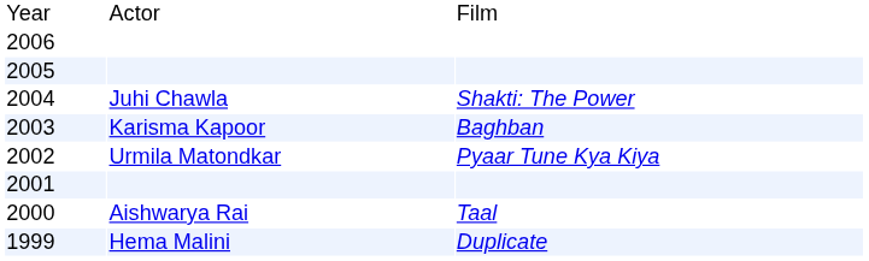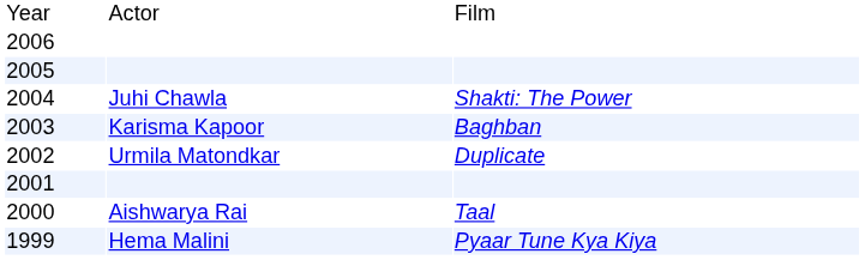2002 | column 3: Pyaar Tune Kya Kiya -> Duplicate
1999 | column 3: Duplicate -> Pyaar Tune Kya Kiya
